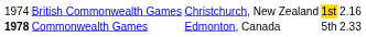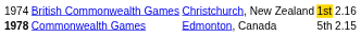Commonwealth Games | column 5: 2.33 -> 2.15
